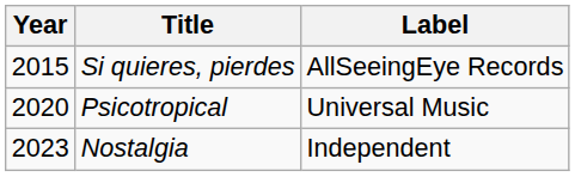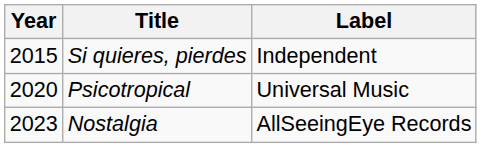Si quieres, pierdes | Label: AllSeeingEye Records -> Independent
Nostalgia | Label: Independent -> AllSeeingEye Records
